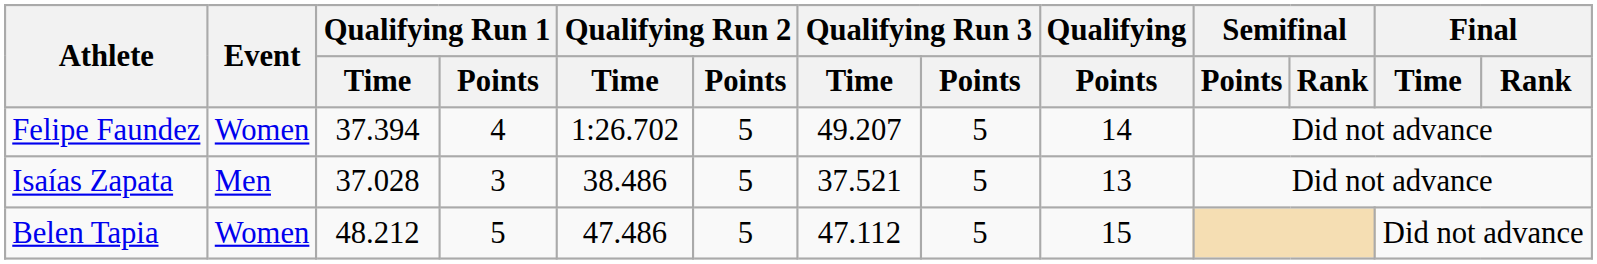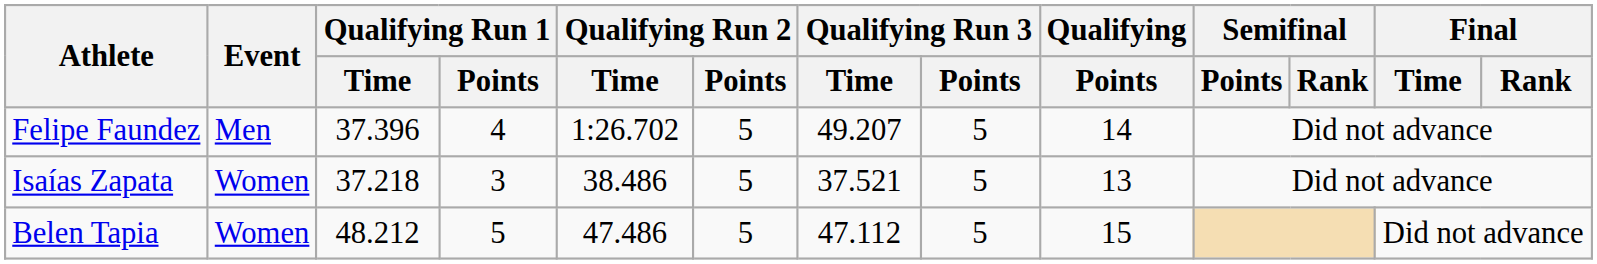Felipe Faundez | Event: Women -> Men
Felipe Faundez | Qualifying Run 1 / Time: 37.394 -> 37.396
Isaías Zapata | Event: Men -> Women
Isaías Zapata | Qualifying Run 1 / Time: 37.028 -> 37.218
